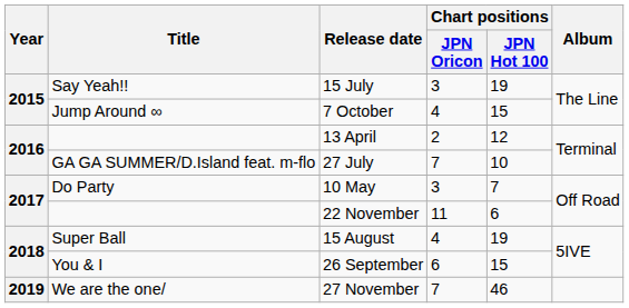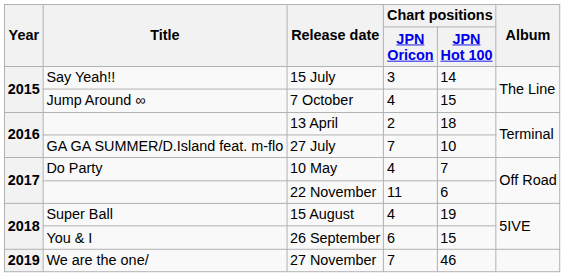15 July | Chart positions / JPN Hot 100: 19 -> 14
13 April | Chart positions / JPN Hot 100: 12 -> 18
10 May | Chart positions / JPN Oricon: 3 -> 4
